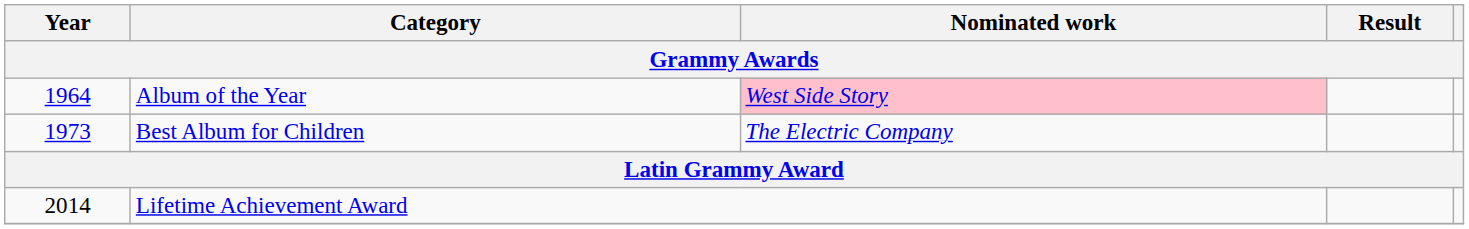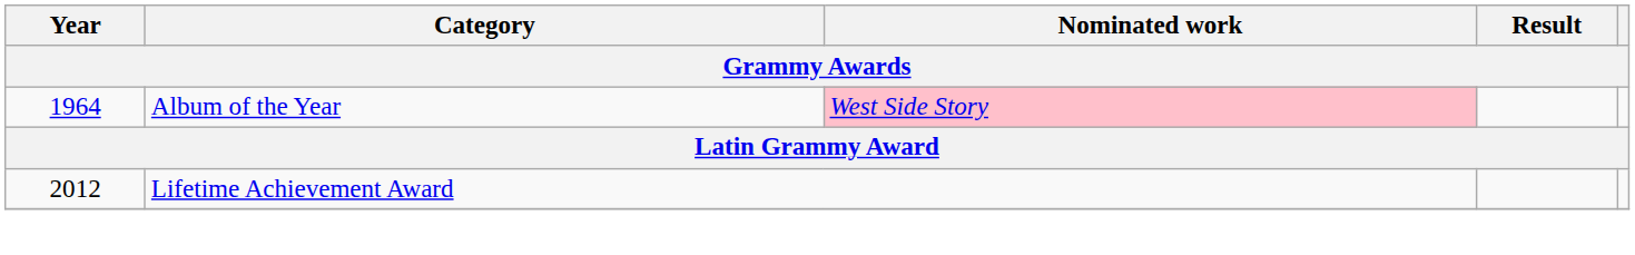- row: 1973 | Best Album for Children | The Electric Company
Lifetime Achievement Award | Year: 2014 -> 2012
